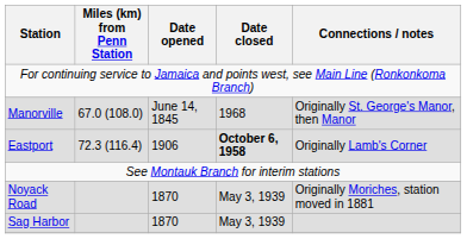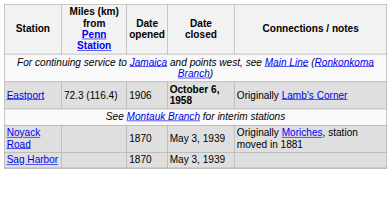- row: Manorville | 67.0 (108.0) | June 14, 1845 | 1968 | Originally St. George's Manor, then Manor
